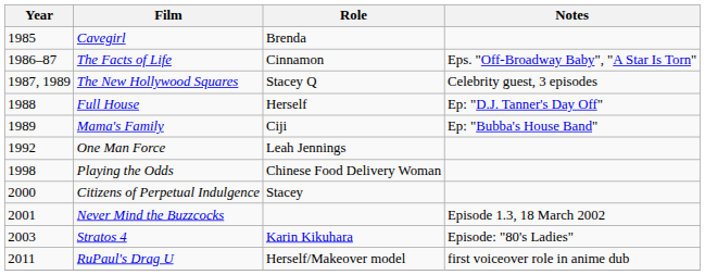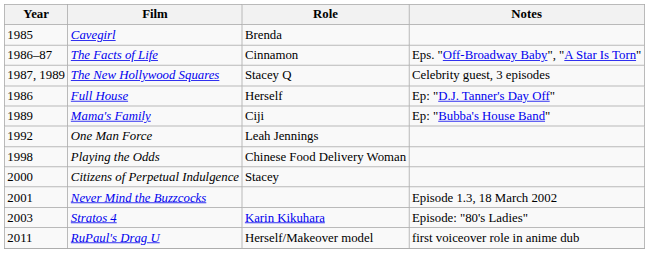Full House | Year: 1988 -> 1986
